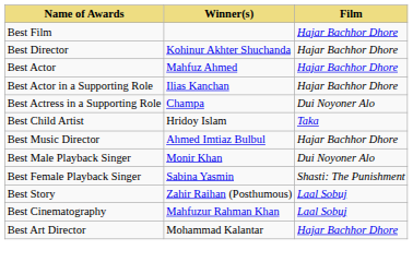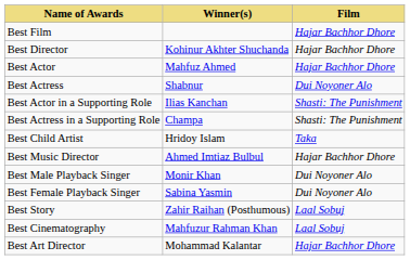+ row: Best Actress | Shabnur | Dui Noyoner Alo
Best Actor in a Supporting Role | Film: Hajar Bachhor Dhore -> Shasti: The Punishment
Best Actress in a Supporting Role | Film: Dui Noyoner Alo -> Shasti: The Punishment
Best Female Playback Singer | Film: Shasti: The Punishment -> Dui Noyoner Alo
